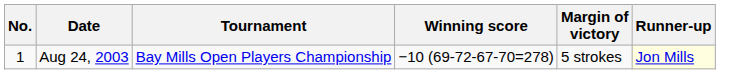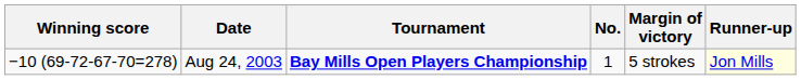columns swapped: No. <-> Winning score
Aug 24, 2003 | Tournament: normal -> bold
